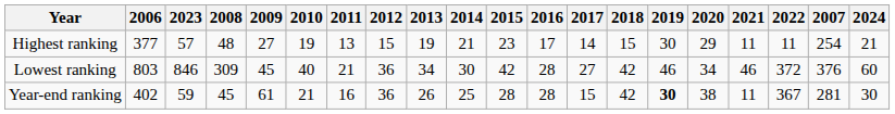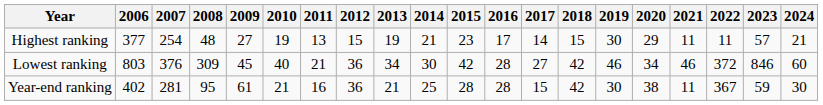columns swapped: 2007 <-> 2023
Year-end ranking | 2008: 45 -> 95
Year-end ranking | 2013: 26 -> 21
Year-end ranking | 2019: bold -> normal
